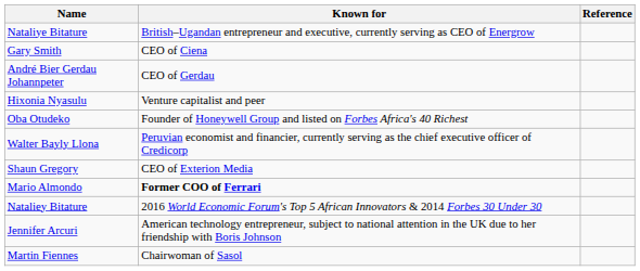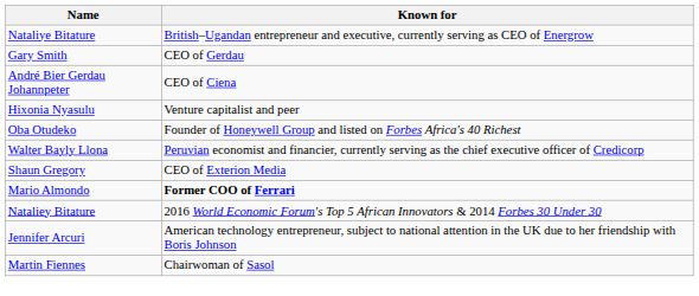- column: Reference
Gary Smith | Known for: CEO of Ciena -> CEO of Gerdau
André Bier Gerdau Johannpeter | Known for: CEO of Gerdau -> CEO of Ciena
